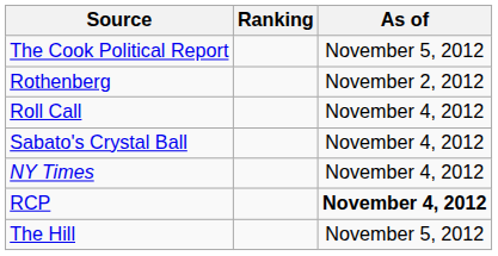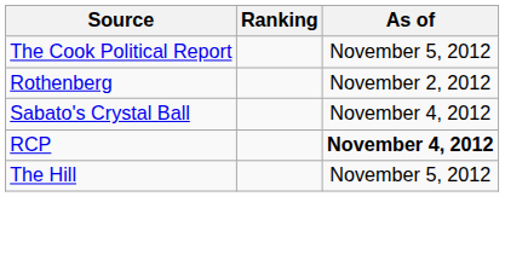- row: Roll Call | November 4, 2012
- row: NY Times | November 4, 2012
